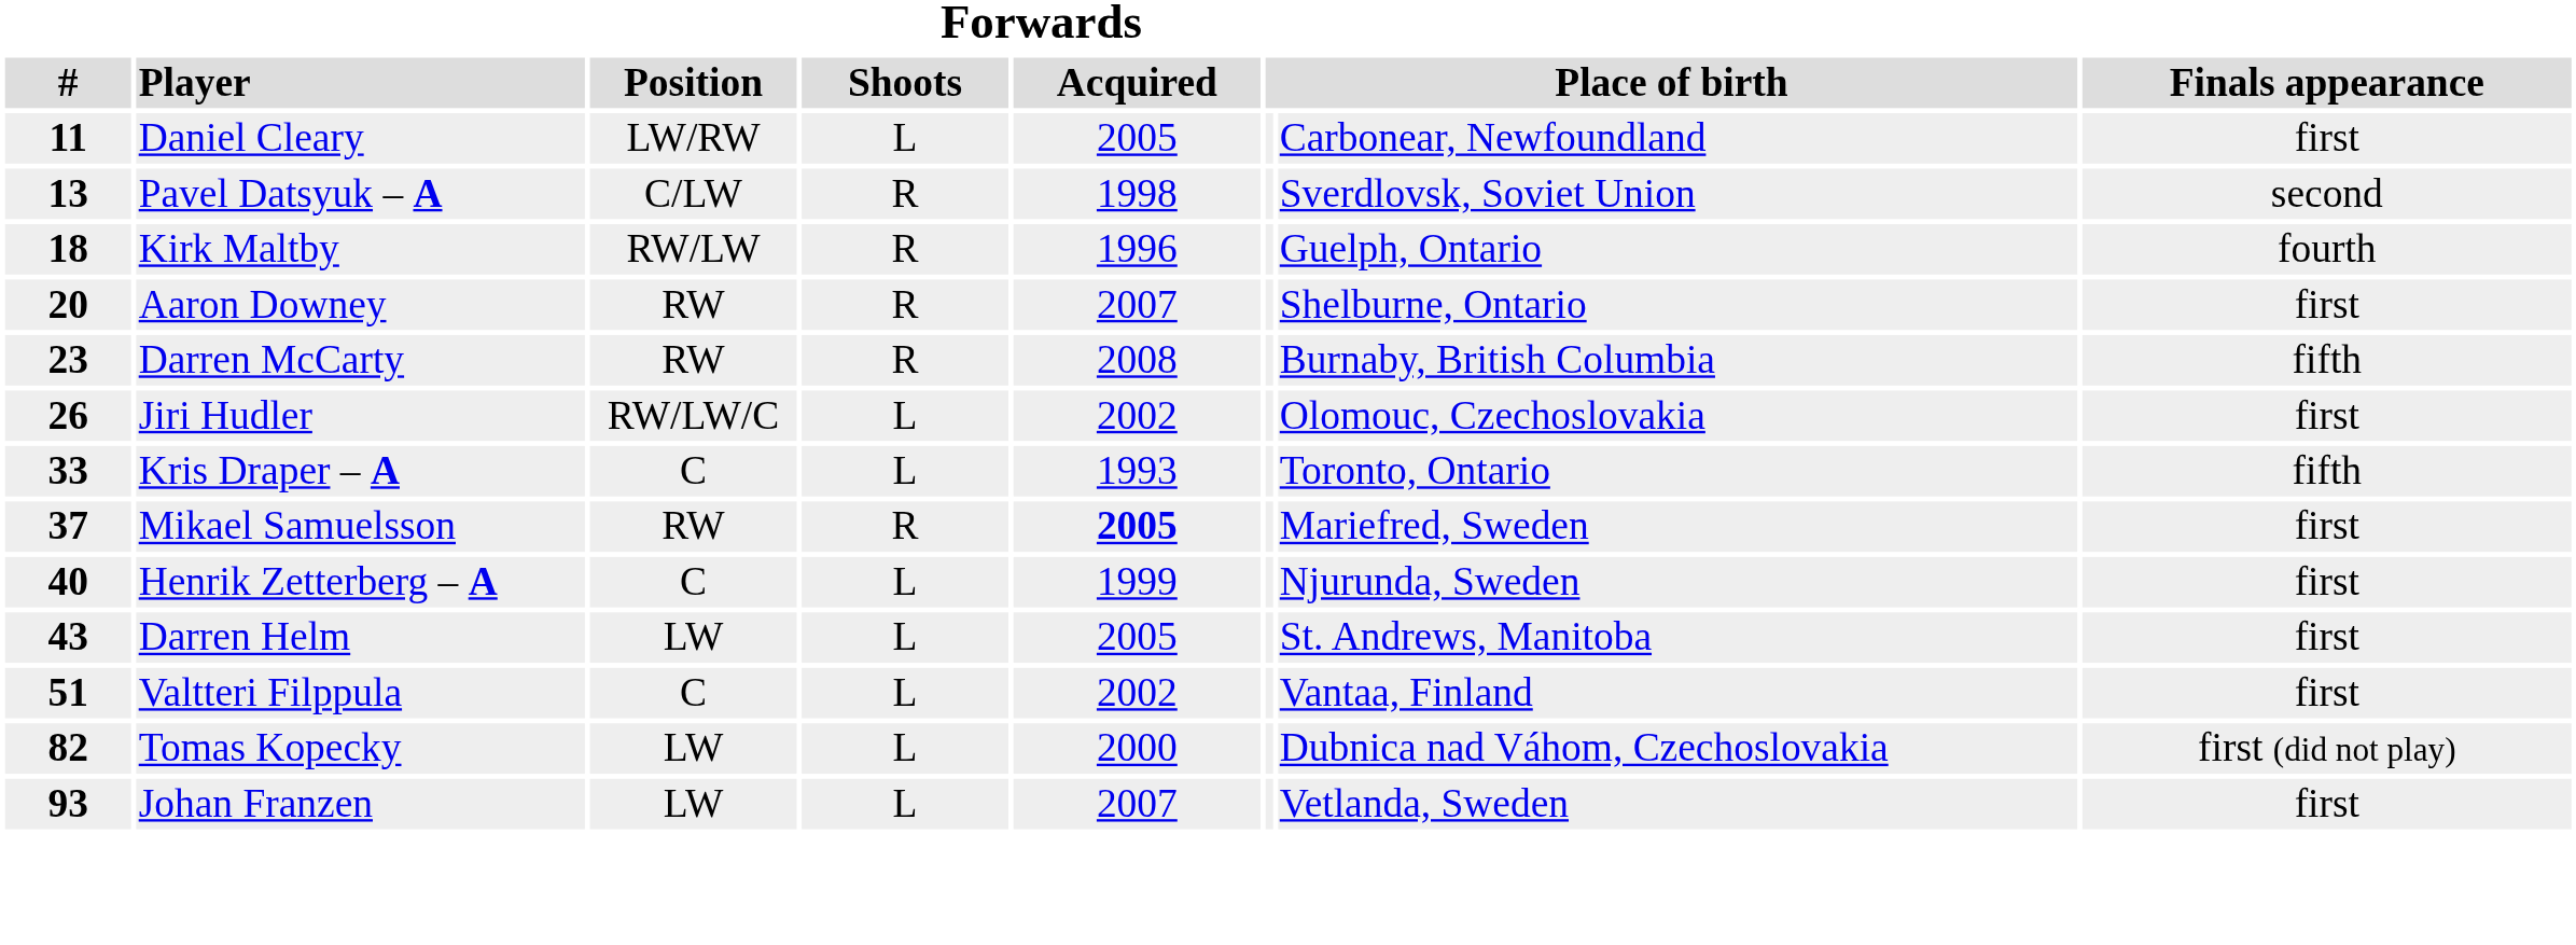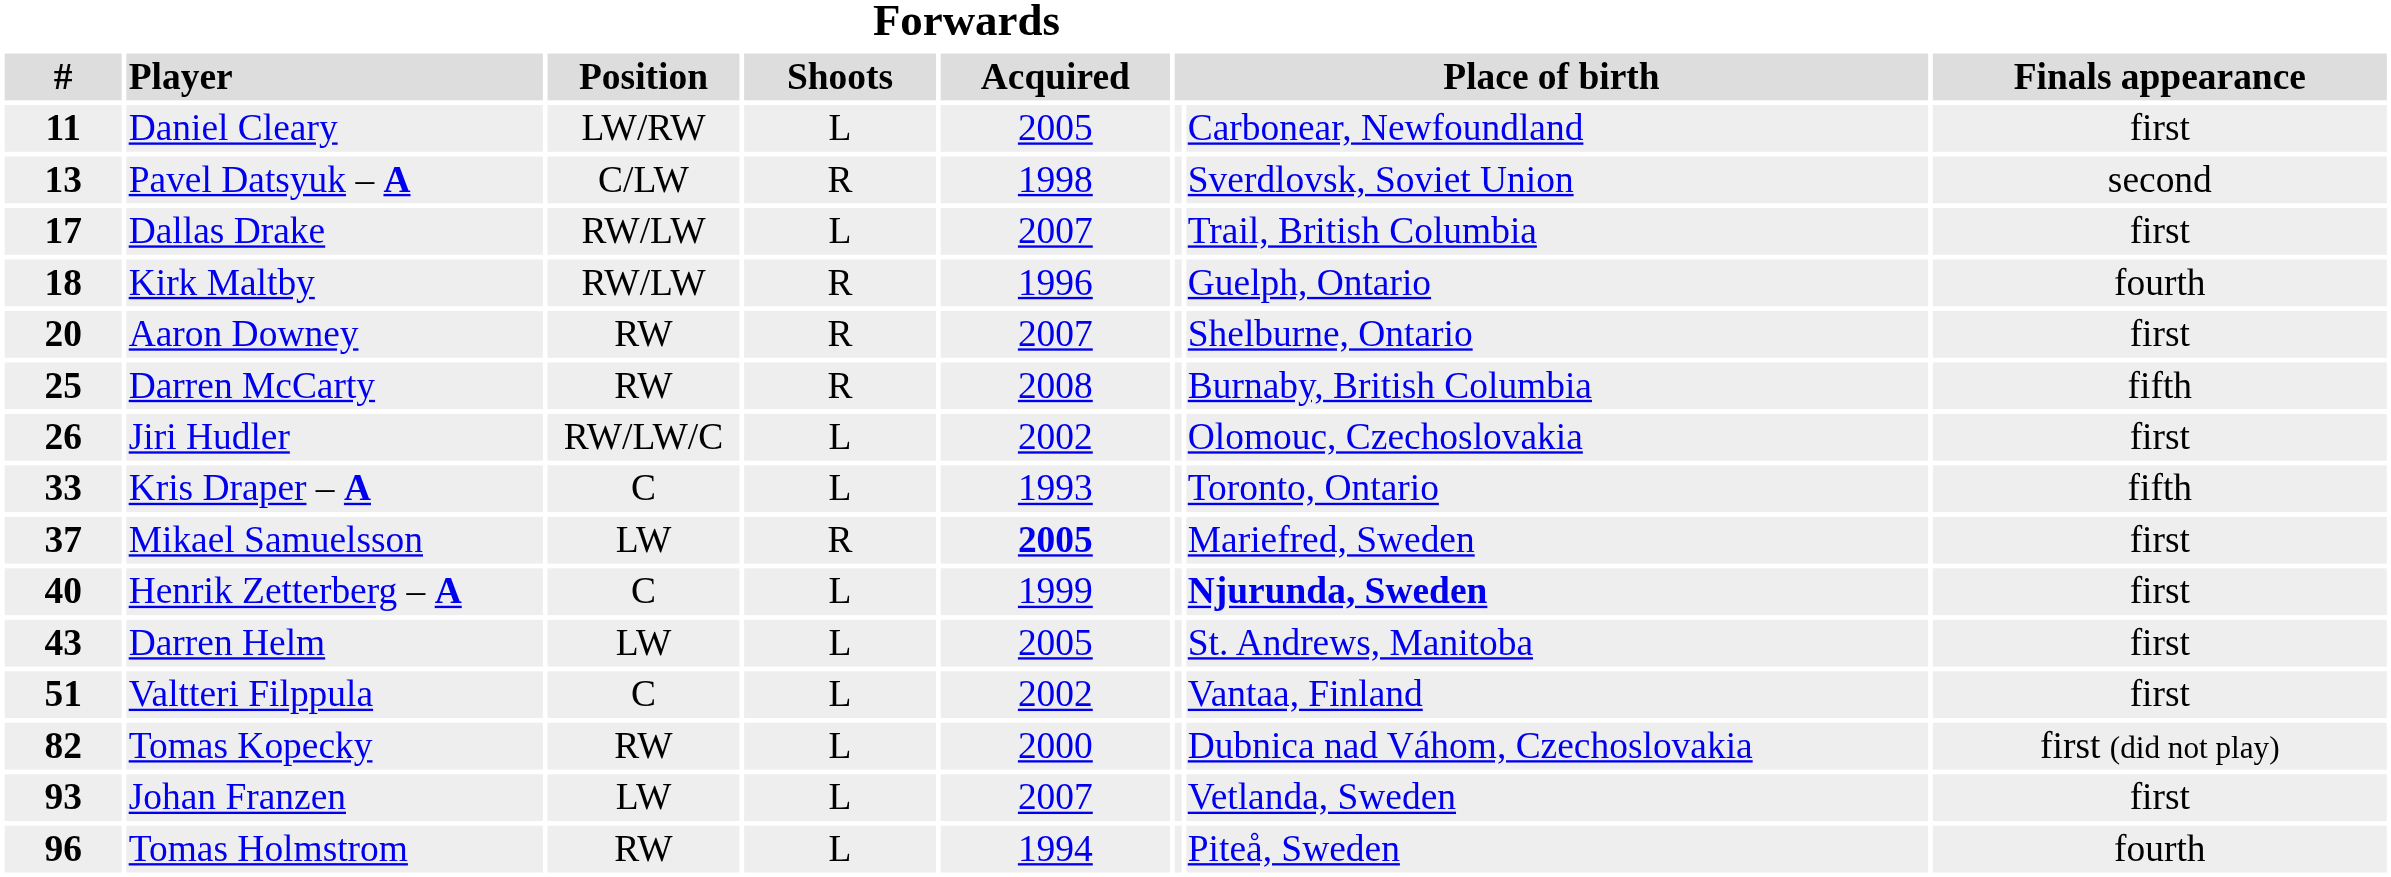+ row: 17 | Dallas Drake | RW/LW | L | 2007 | Trail, British Columbia | first
Darren McCarty | Forwards / #: 23 -> 25
Mikael Samuelsson | Forwards / Position: RW -> LW
Henrik Zetterberg – A | column 7: normal -> bold
Tomas Kopecky | Forwards / Position: LW -> RW
+ row: 96 | Tomas Holmstrom | RW | L | 1994 | Piteå, Sweden | fourth
